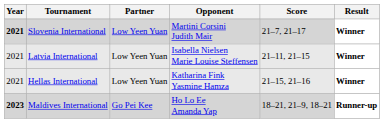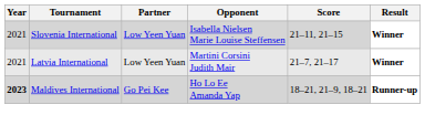Slovenia International | Year: bold -> normal
Slovenia International | Opponent: Martini Corsini Judith Mair -> Isabella Nielsen Marie Louise Steffensen
Slovenia International | Score: 21–7, 21–17 -> 21–11, 21–15
Latvia International | Opponent: Isabella Nielsen Marie Louise Steffensen -> Martini Corsini Judith Mair
Latvia International | Score: 21–11, 21–15 -> 21–7, 21–17
- row: 2021 | Hellas International | Low Yeen Yuan | Katharina Fink Yasmine Hamza | 21–15, 21–16 | Winner
